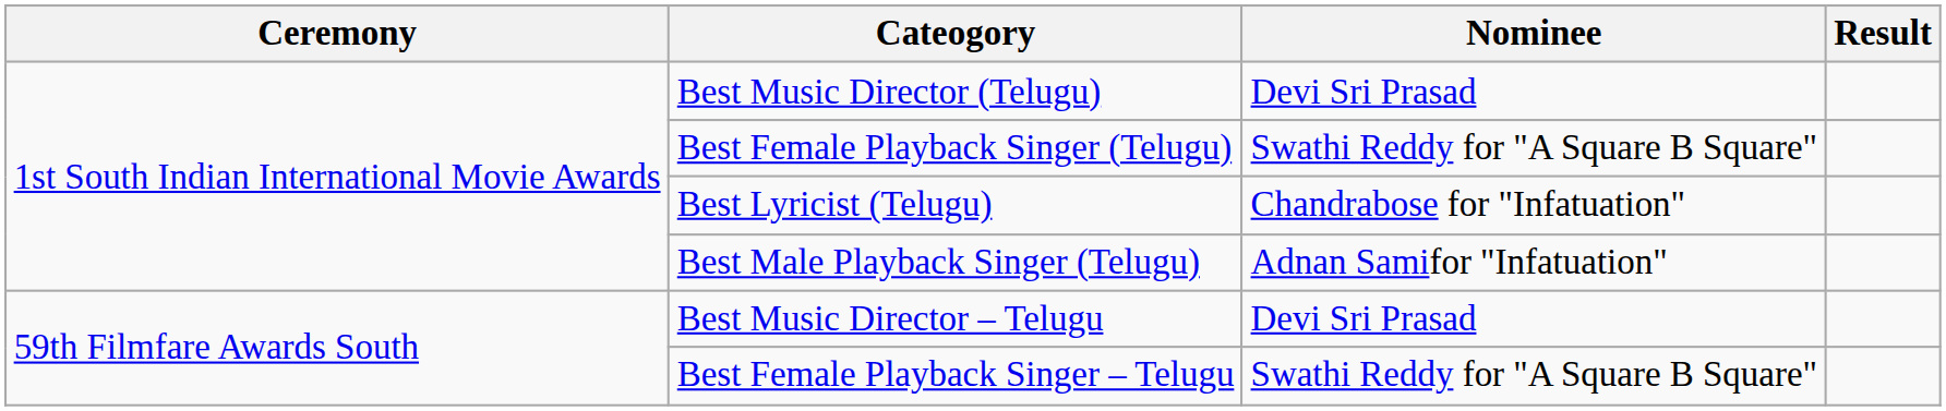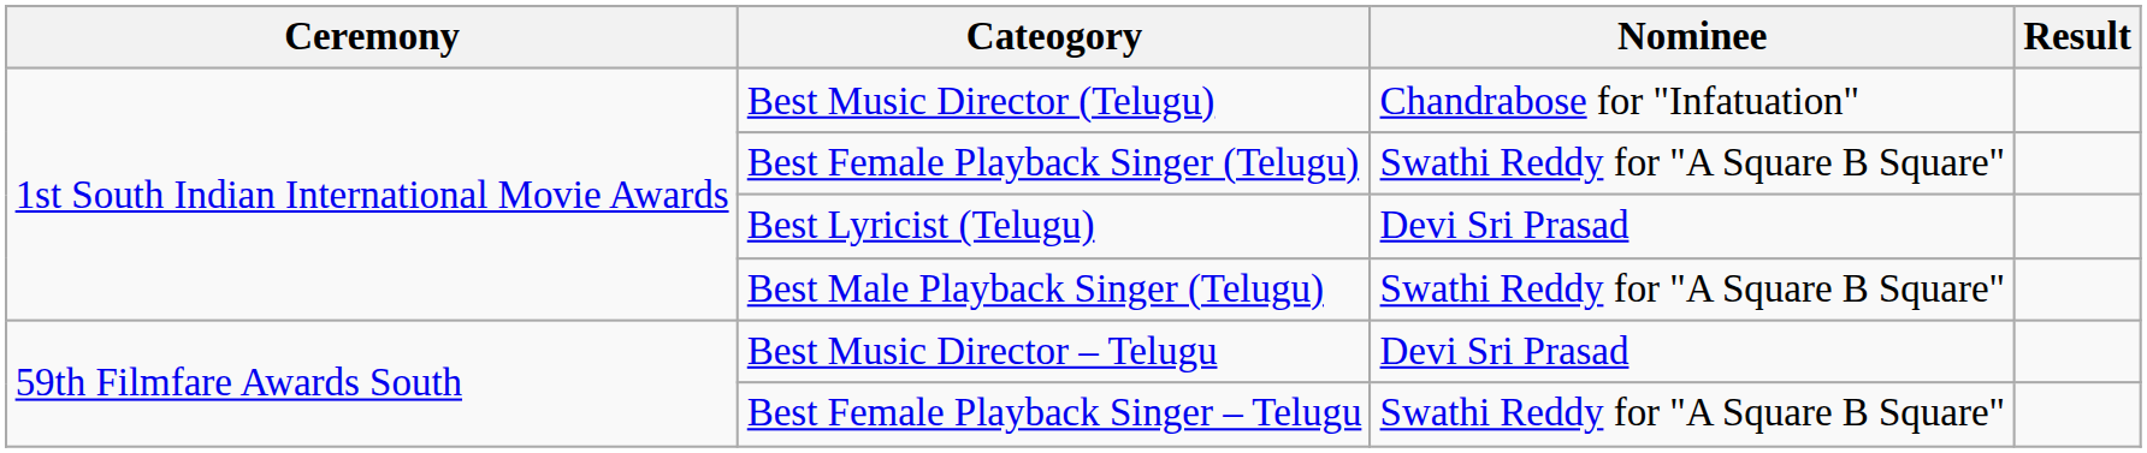Best Music Director (Telugu) | Nominee: Devi Sri Prasad -> Chandrabose for "Infatuation"
Best Lyricist (Telugu) | Nominee: Chandrabose for "Infatuation" -> Devi Sri Prasad
Best Male Playback Singer (Telugu) | Nominee: Adnan Samifor "Infatuation" -> Swathi Reddy for "A Square B Square"
